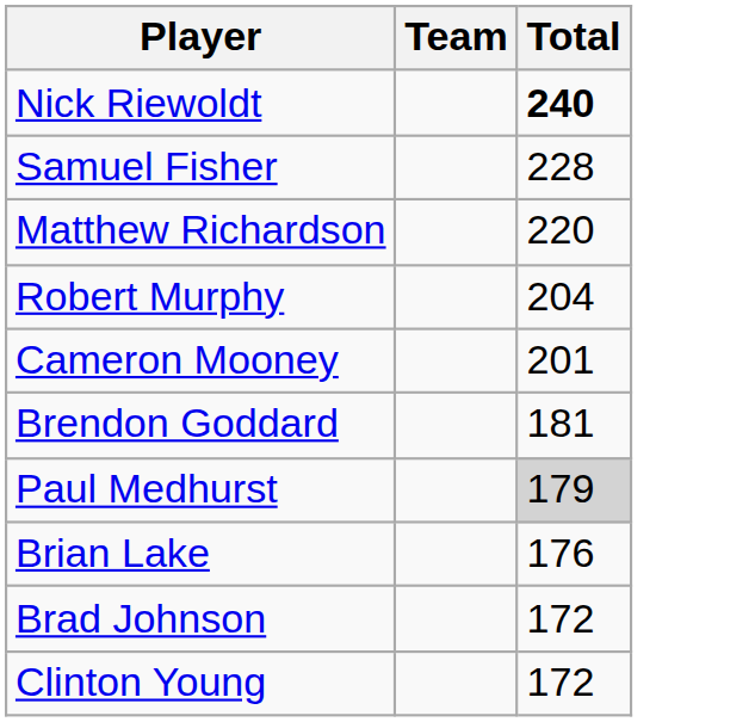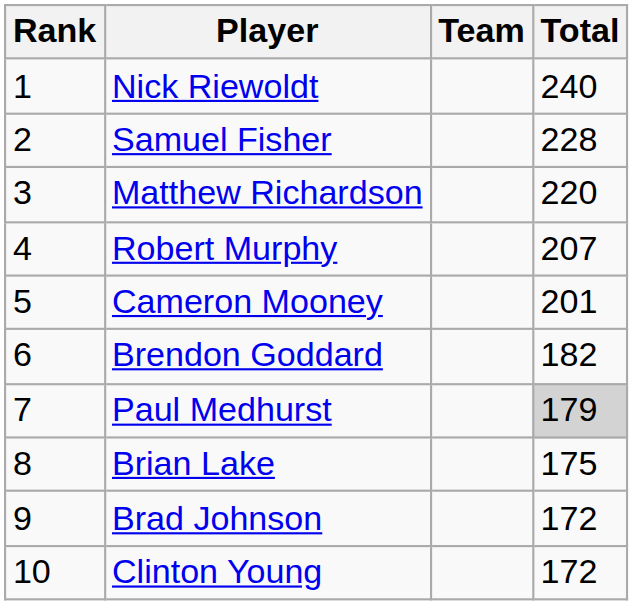+ column: Rank | 1 | 2 | 3 | 4 | 5 | 6 | 7 | 8 | 9 | 10
Nick Riewoldt | Total: bold -> normal
Robert Murphy | Total: 204 -> 207
Brendon Goddard | Total: 181 -> 182
Brian Lake | Total: 176 -> 175
